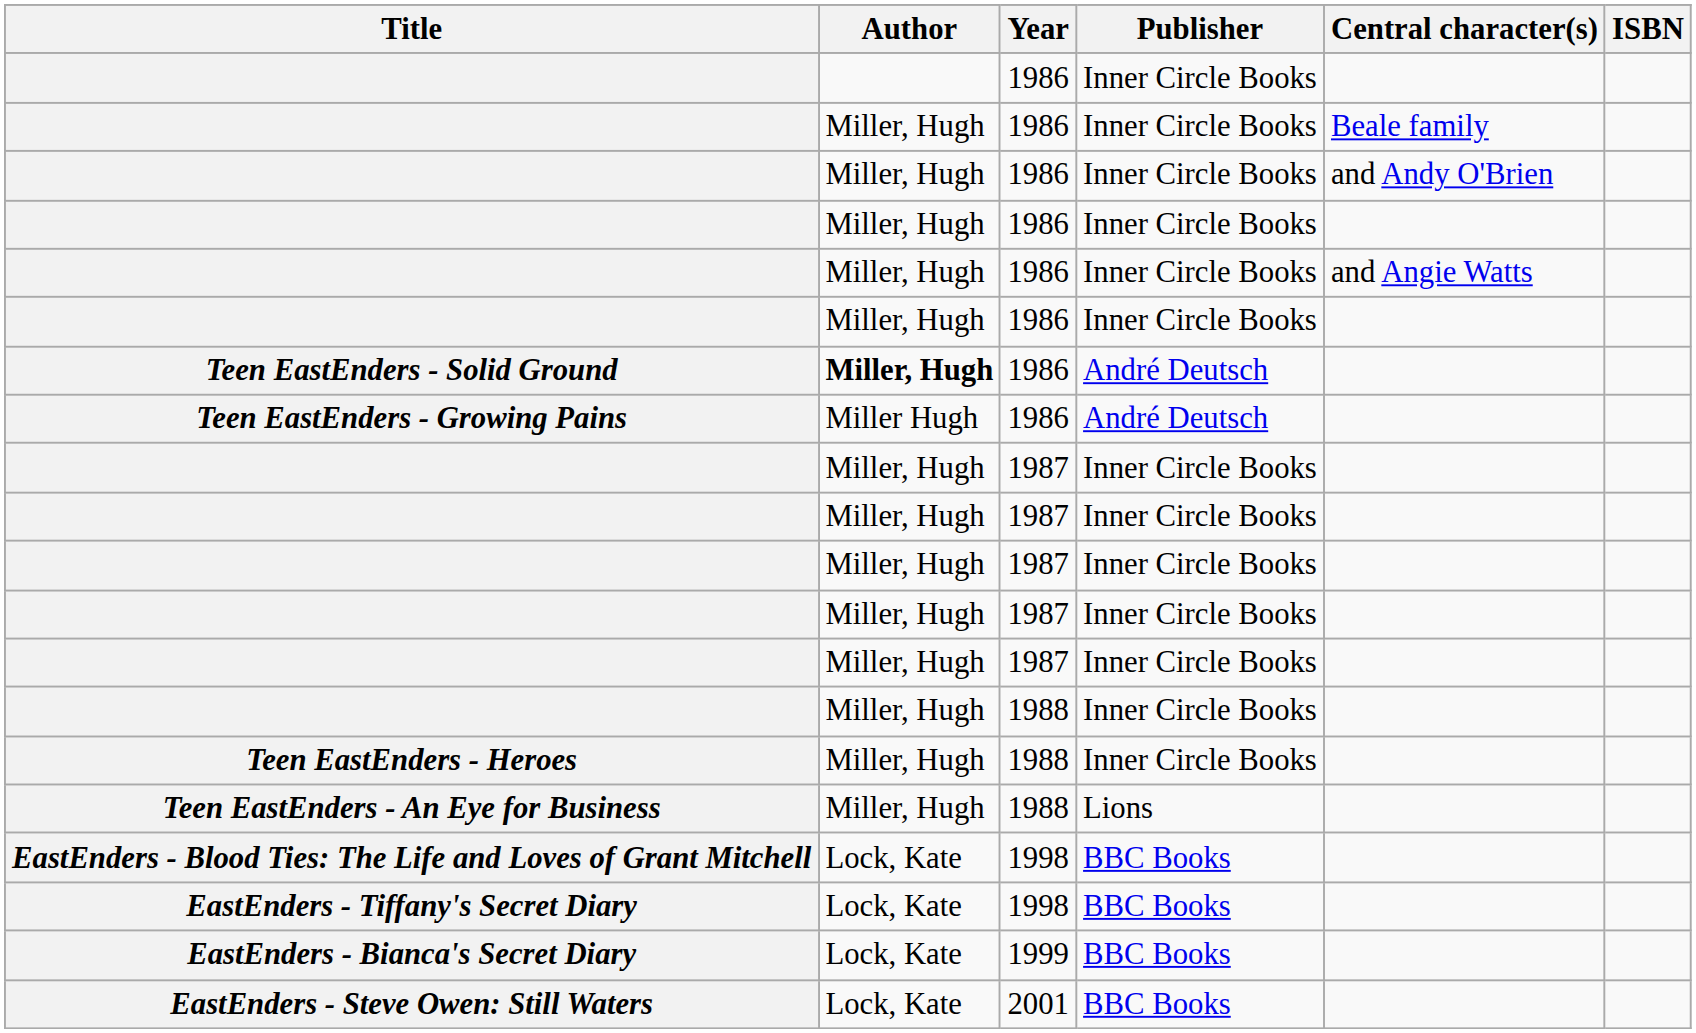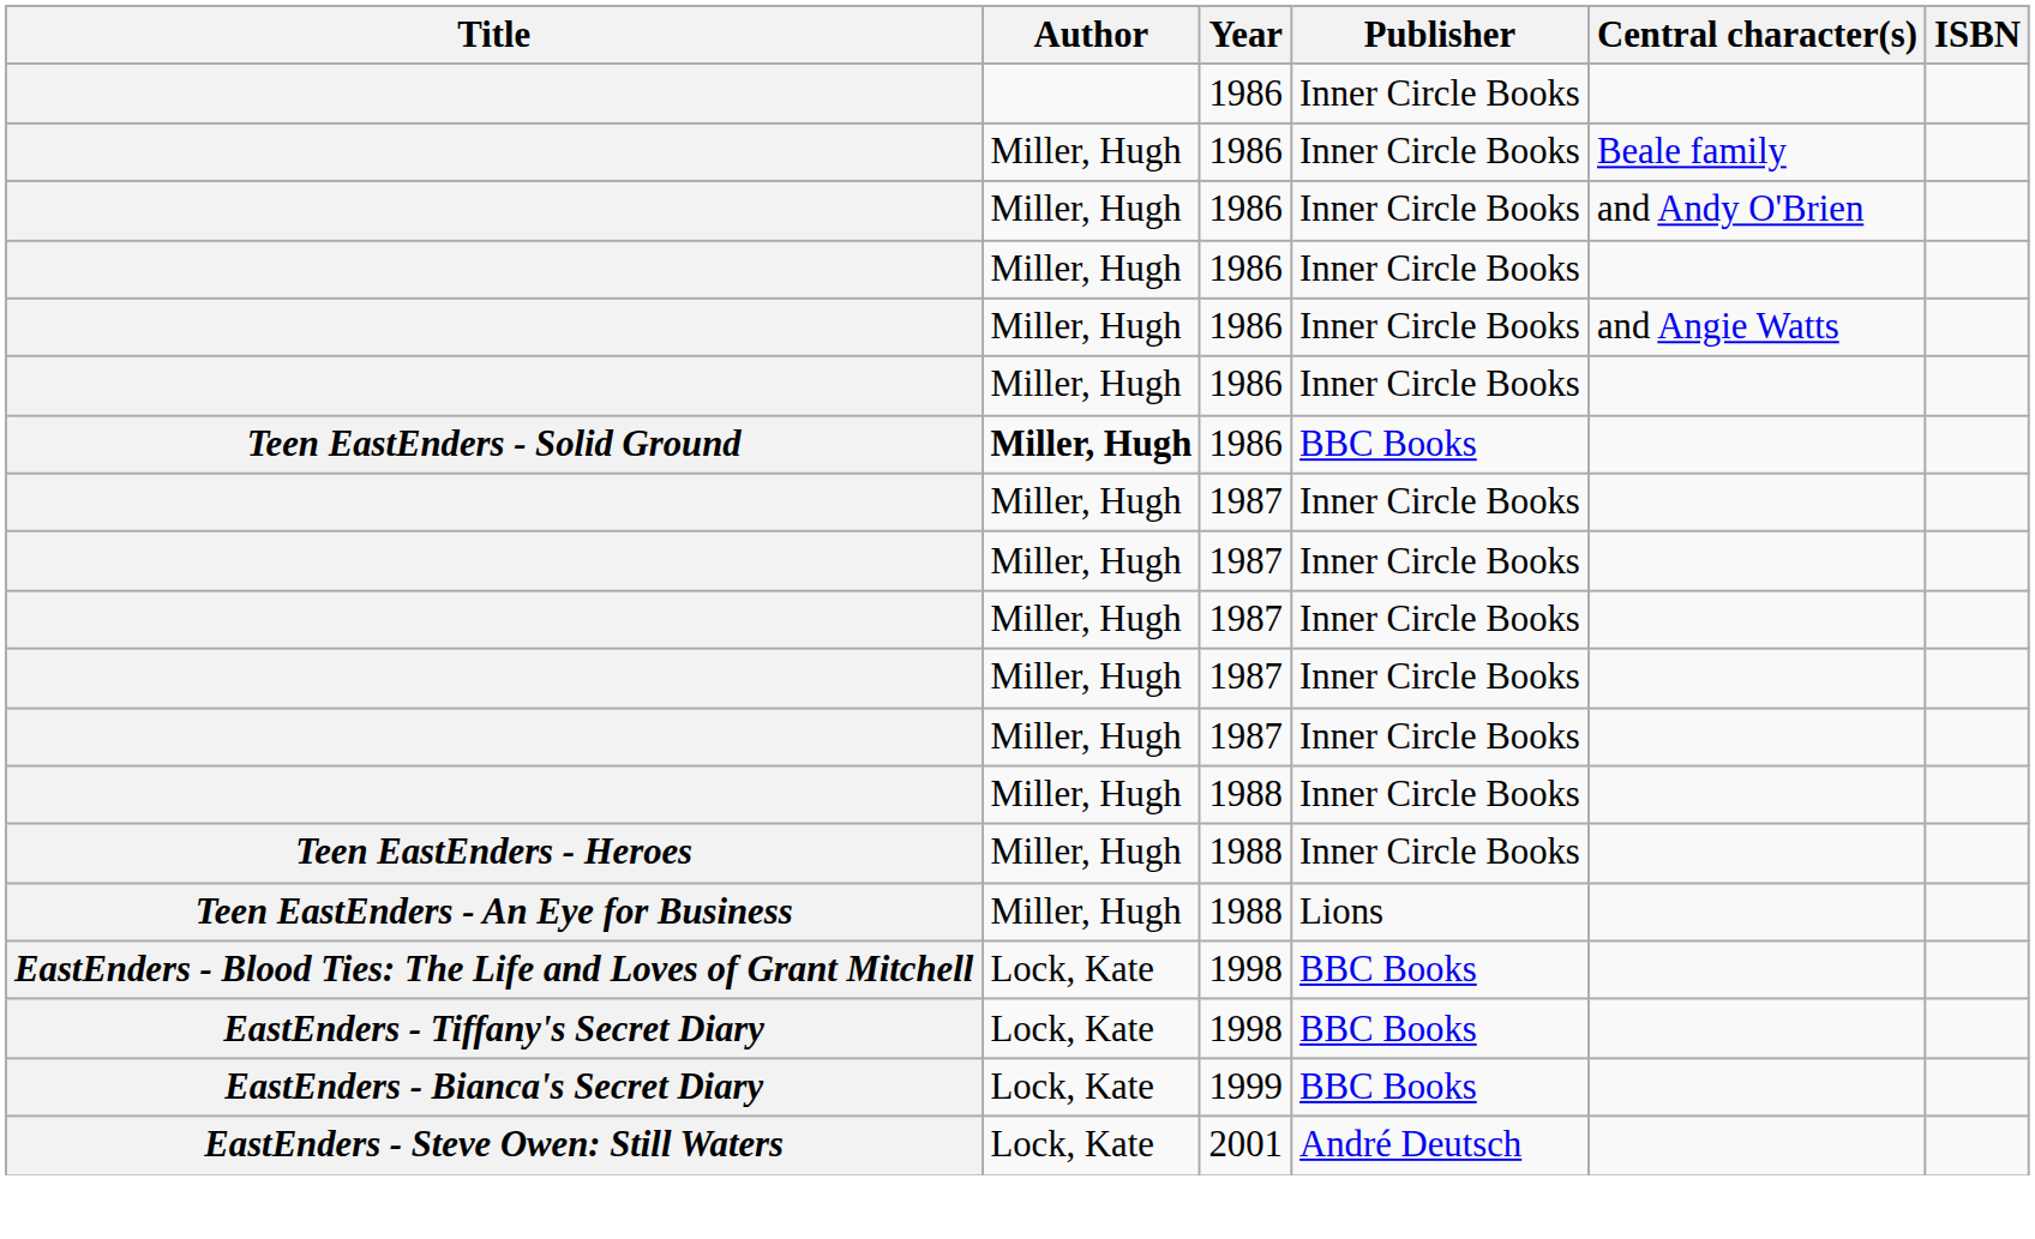Teen EastEnders - Solid Ground | Publisher: André Deutsch -> BBC Books
- row: Teen EastEnders - Growing Pains | Miller Hugh | 1986 | André Deutsch
EastEnders - Steve Owen: Still Waters | Publisher: BBC Books -> André Deutsch
